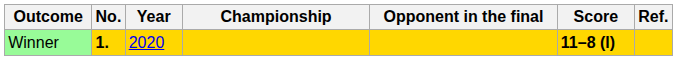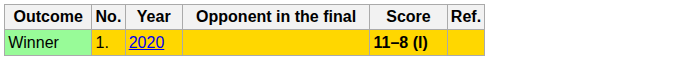- column: Championship
Winner | No.: bold -> normal
